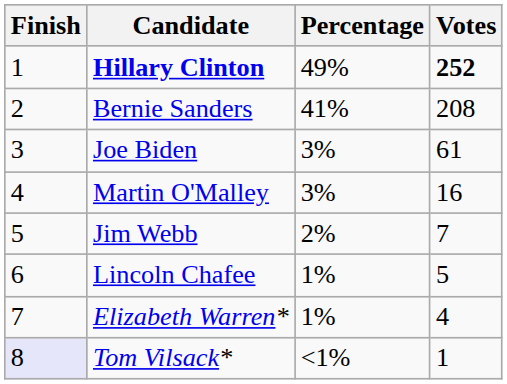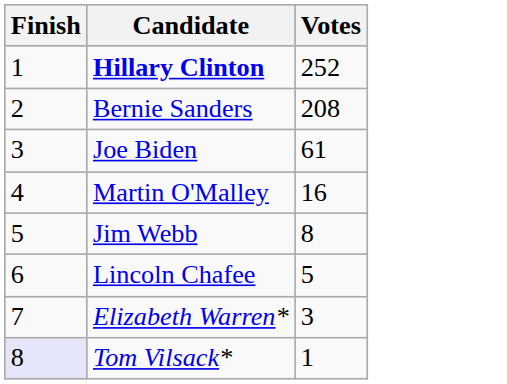- column: Percentage | 49% | 41% | 3% | 3% | 2% | 1% | 1% | <1%
Hillary Clinton | Votes: bold -> normal
Jim Webb | Votes: 7 -> 8
Elizabeth Warren* | Votes: 4 -> 3
